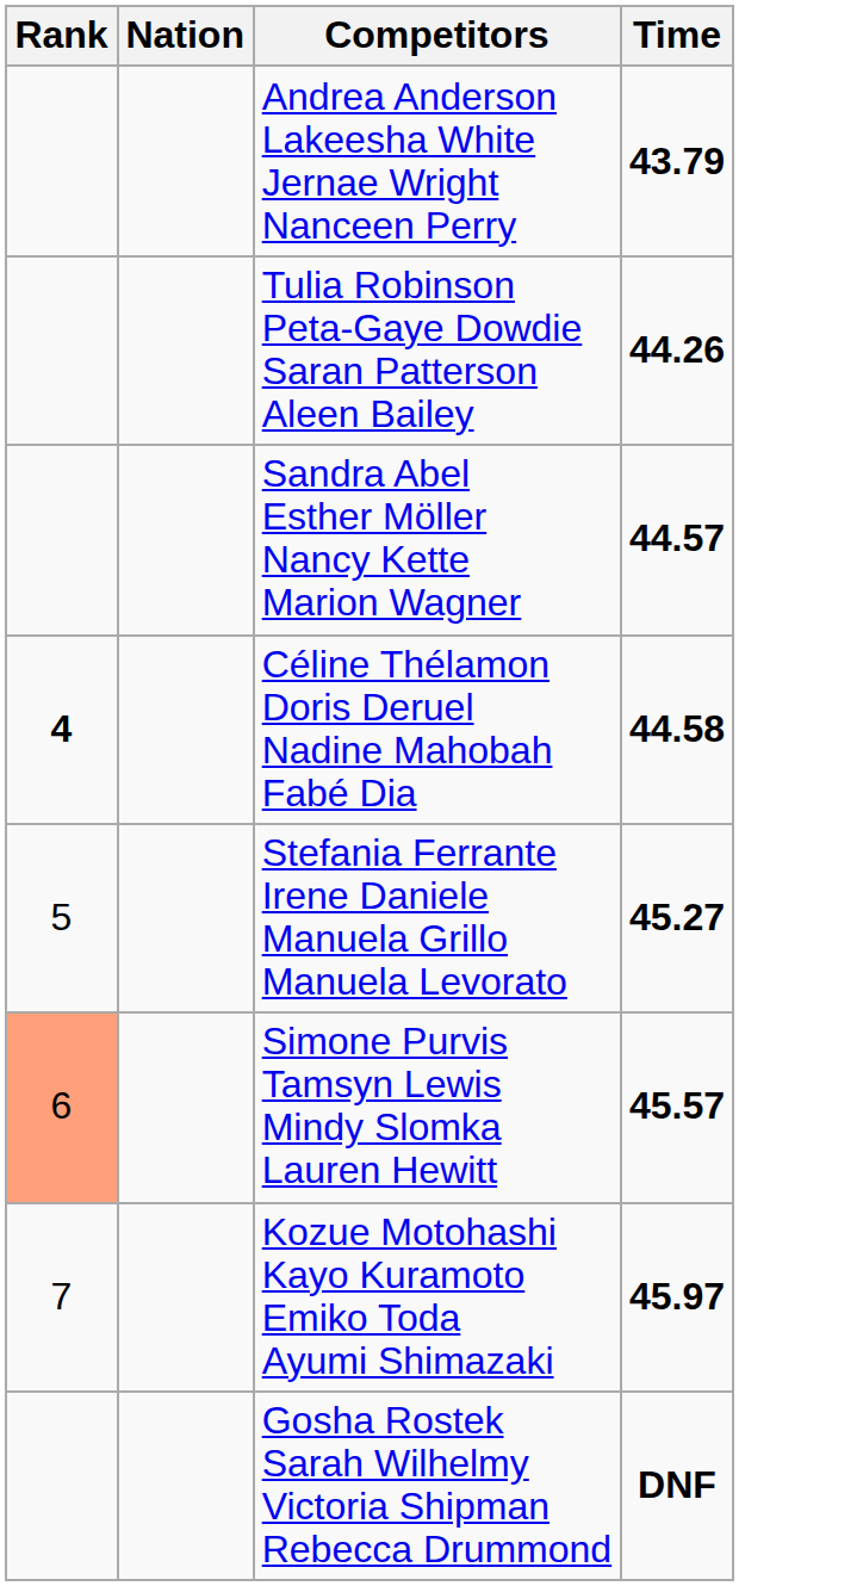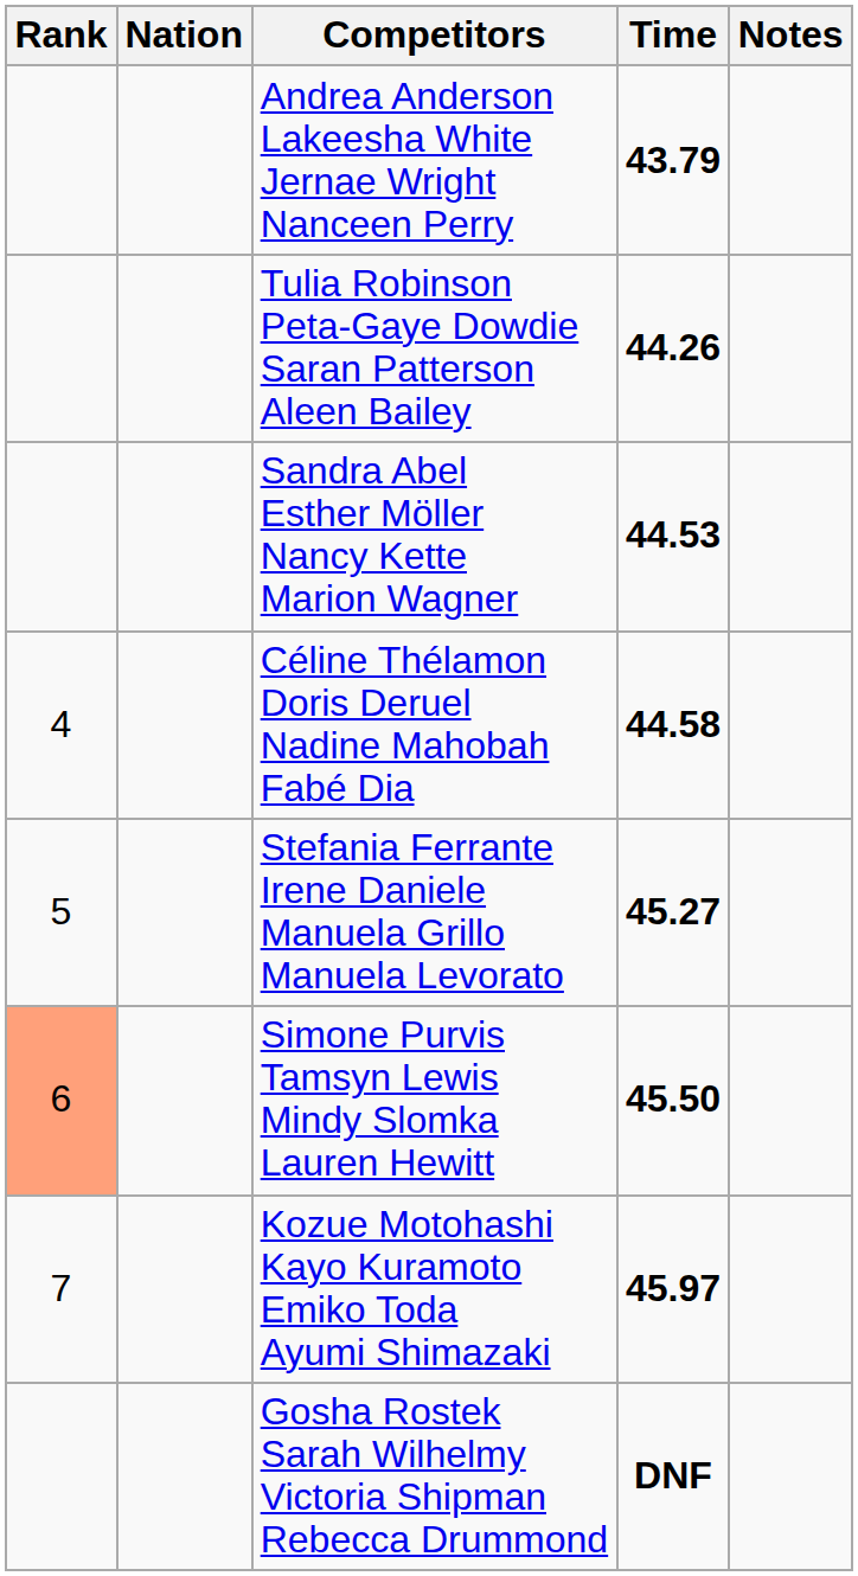+ column: Notes
Sandra Abel Esther Möller Nancy Kette Marion Wagner | Time: 44.57 -> 44.53
Céline Thélamon Doris Deruel Nadine Mahobah Fabé Dia | Rank: bold -> normal
Simone Purvis Tamsyn Lewis Mindy Slomka Lauren Hewitt | Time: 45.57 -> 45.50
